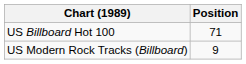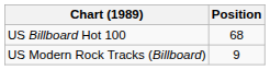US Billboard Hot 100 | Position: 71 -> 68
